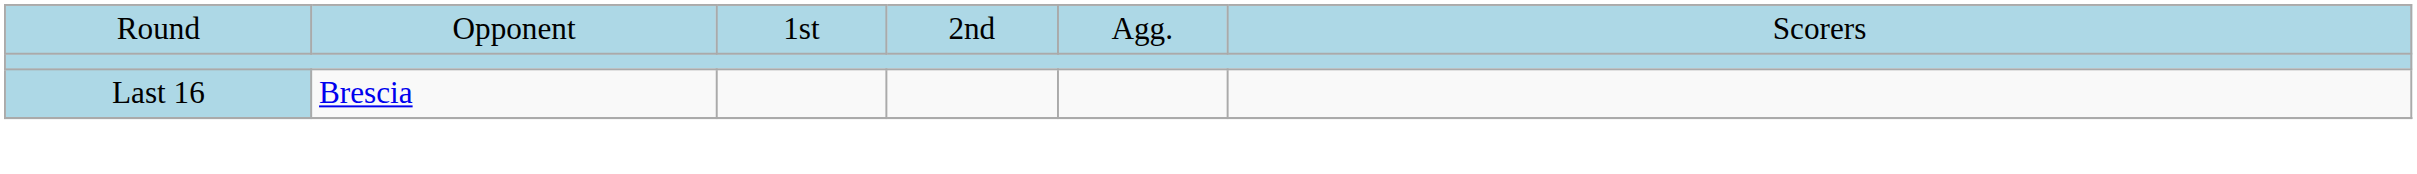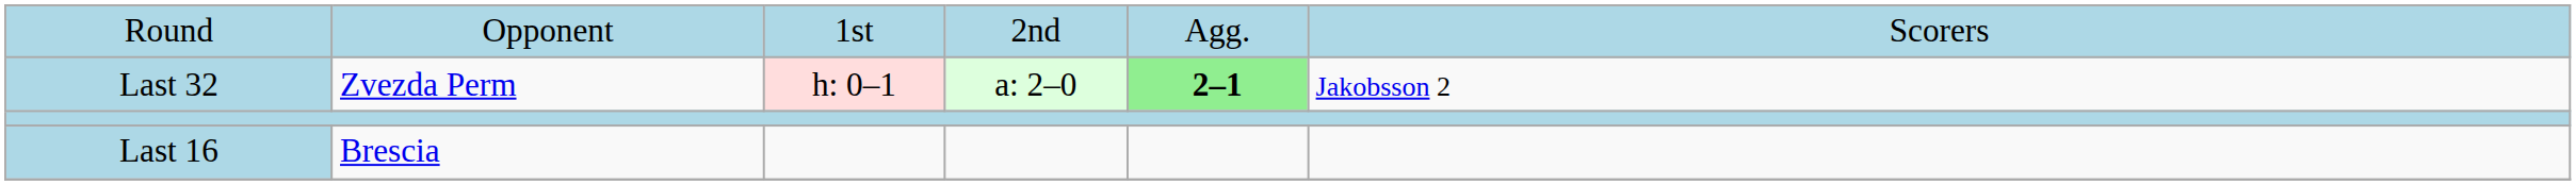+ row: Last 32 | Zvezda Perm | h: 0–1 | a: 2–0 | 2–1 | Jakobsson 2
